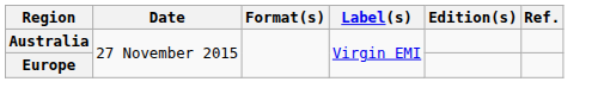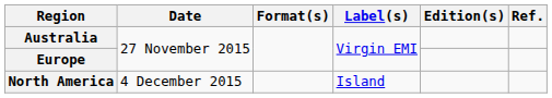+ row: North America | 4 December 2015 | Island
